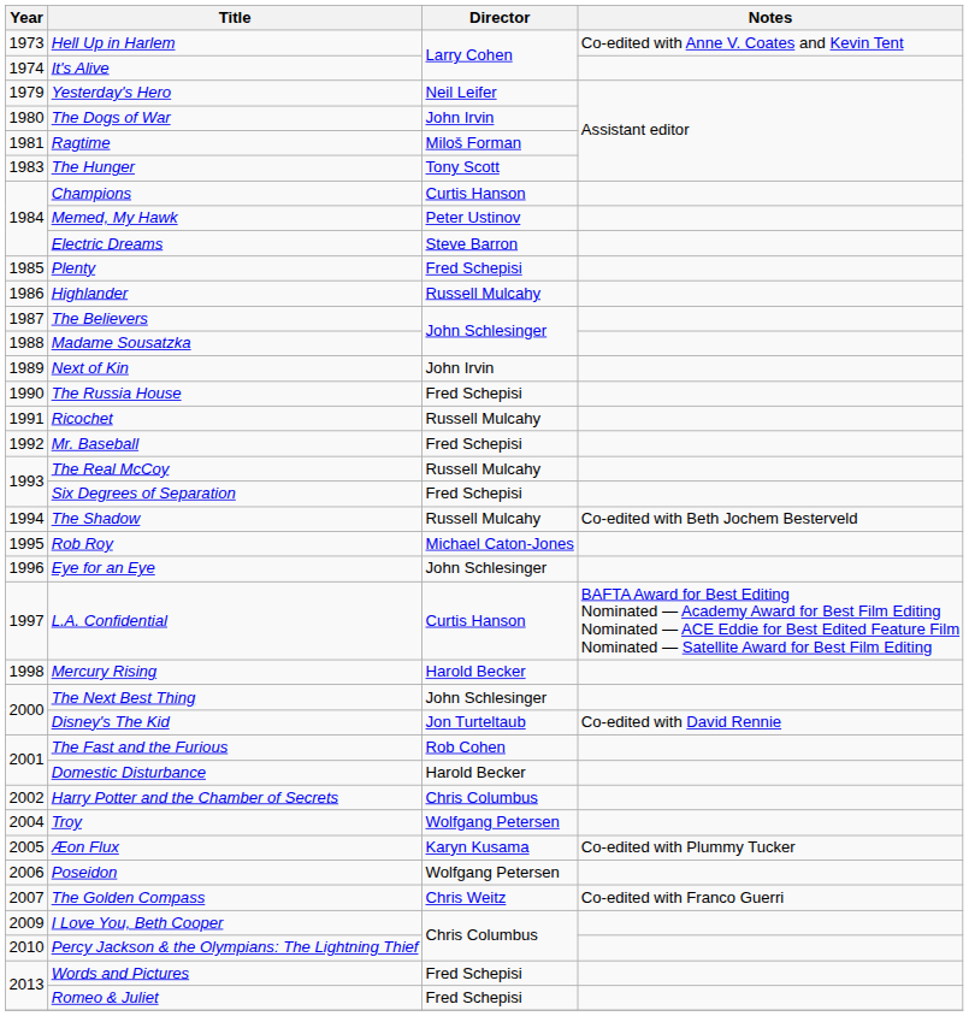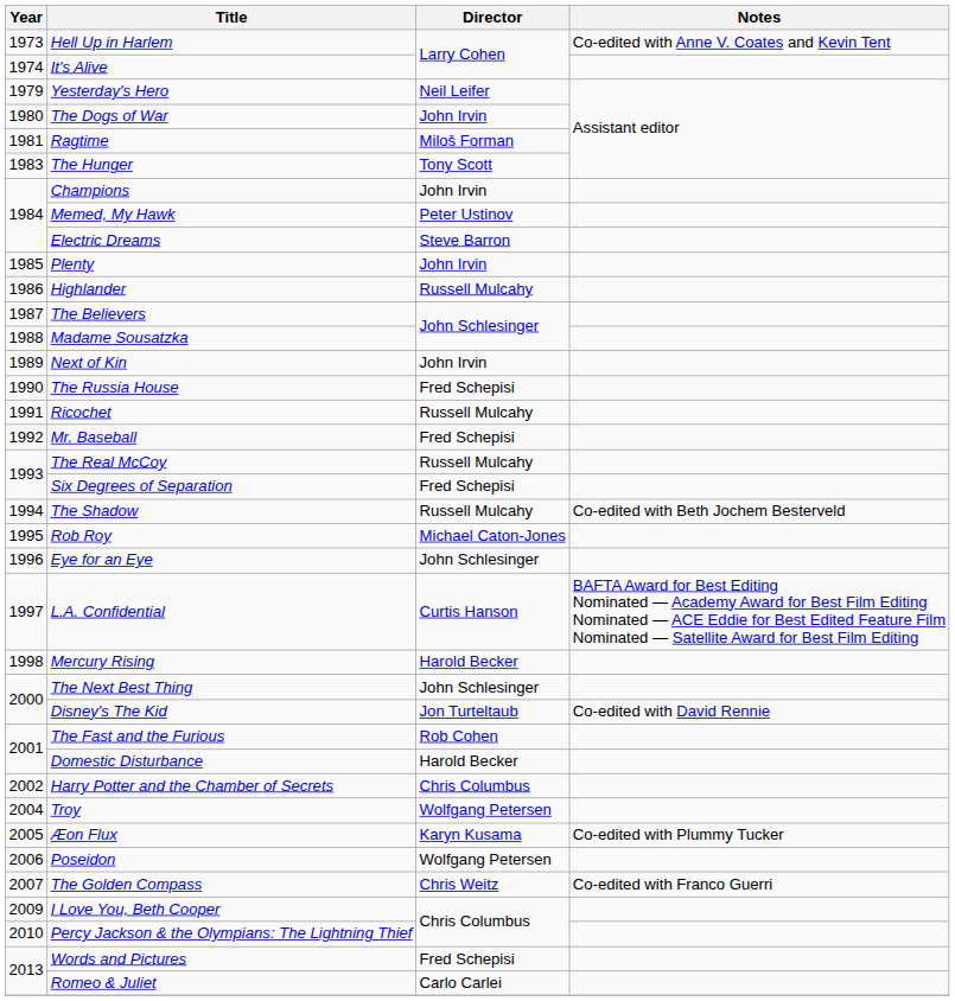Champions | Director: Curtis Hanson -> John Irvin
Plenty | Director: Fred Schepisi -> John Irvin
Romeo & Juliet | Director: Fred Schepisi -> Carlo Carlei
